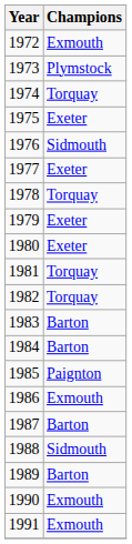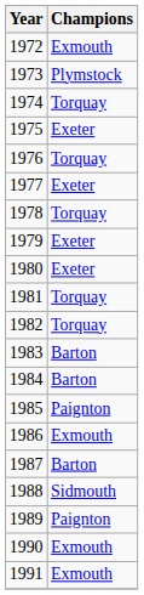1976 | Champions: Sidmouth -> Torquay
1989 | Champions: Barton -> Paignton
